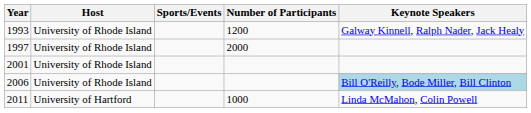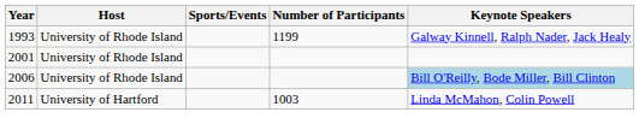1993 | Number of Participants: 1200 -> 1199
- row: 1997 | University of Rhode Island | 2000
2011 | Number of Participants: 1000 -> 1003
